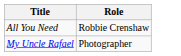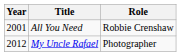+ column: Year | 2001 | 2012
